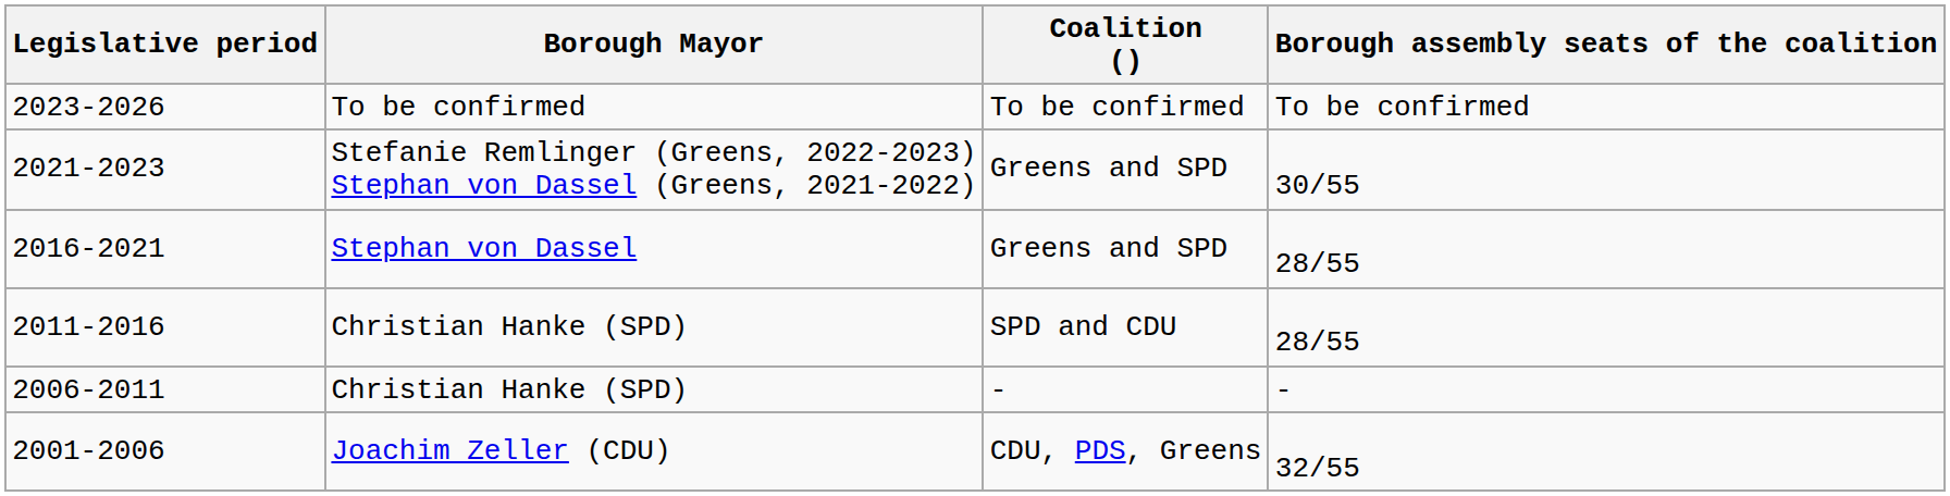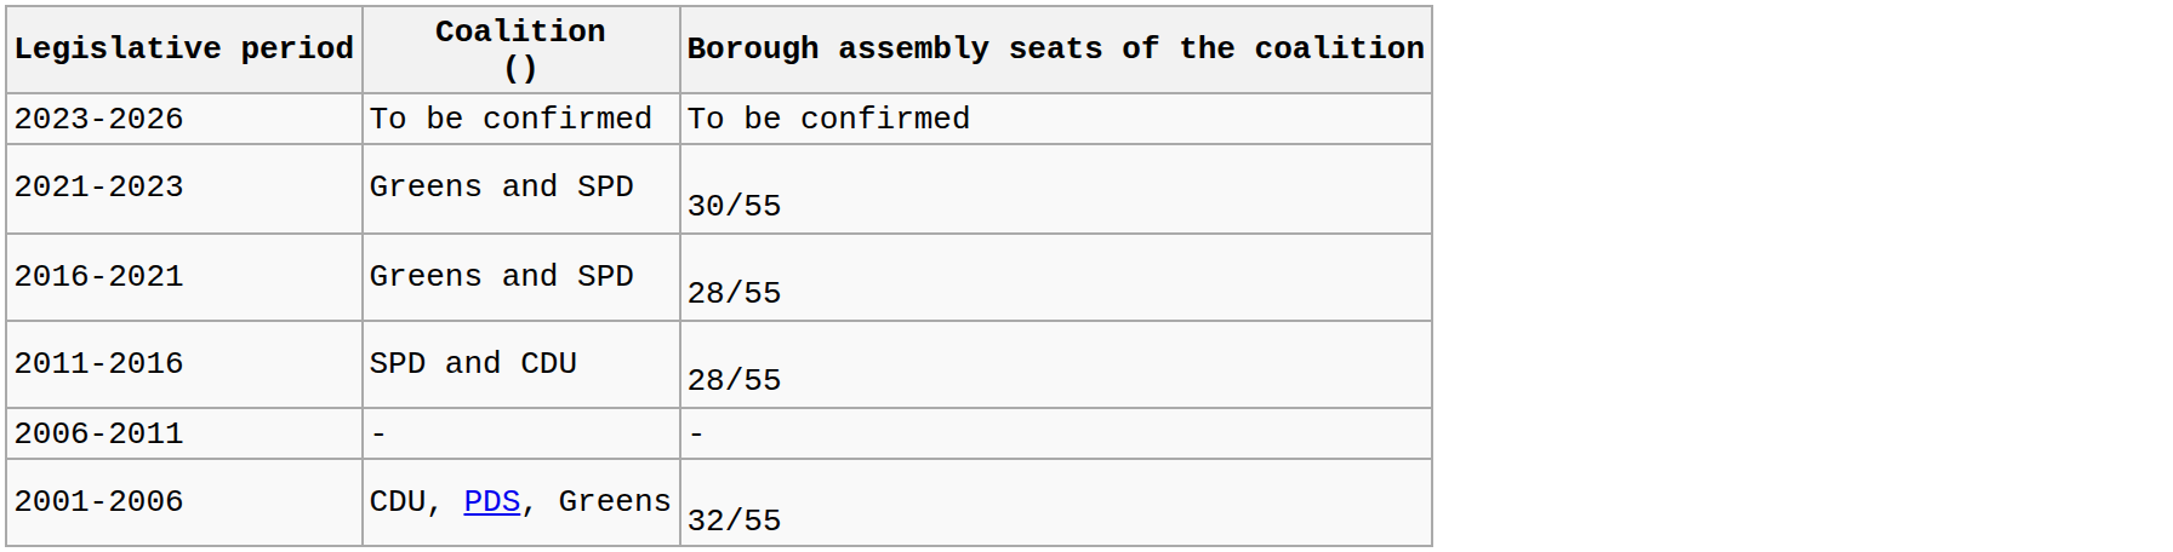- column: Borough Mayor | To be confirmed | Stefanie Remlinger (Greens, 2022-2023) Stephan von Dassel (Greens, 2021-2022) | Stephan von Dassel | Christian Hanke (SPD) | Christian Hanke (SPD) | Joachim Zeller (CDU)
